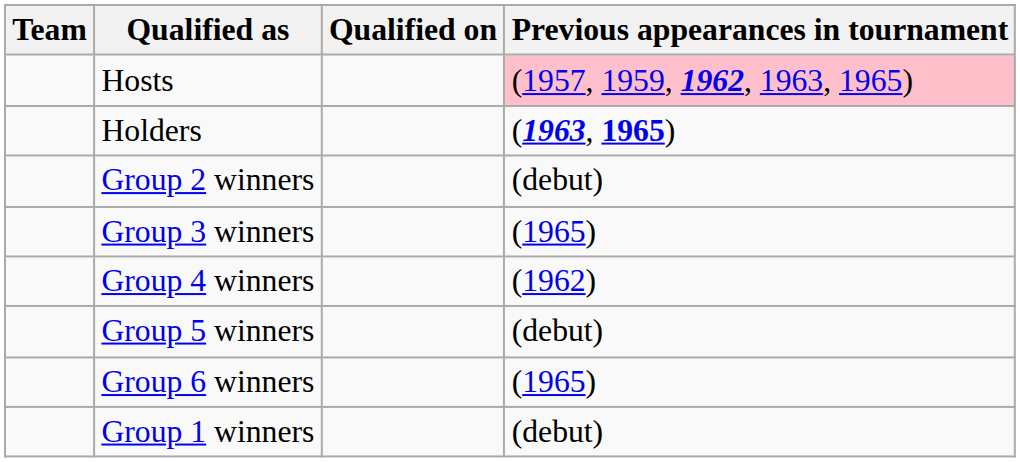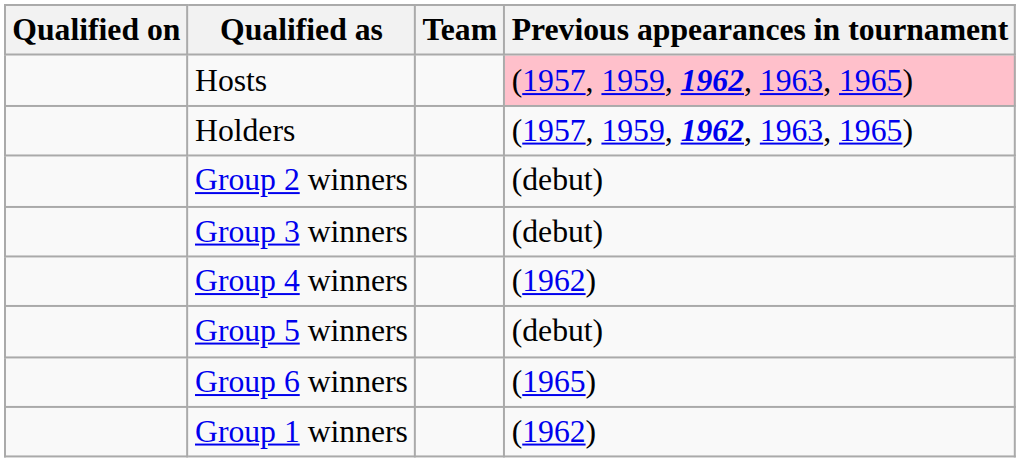columns swapped: Team <-> Qualified on
Holders | Previous appearances in tournament: (1963, 1965) -> (1957, 1959, 1962, 1963, 1965)
Group 3 winners | Previous appearances in tournament: (1965) -> (debut)
Group 1 winners | Previous appearances in tournament: (debut) -> (1962)
